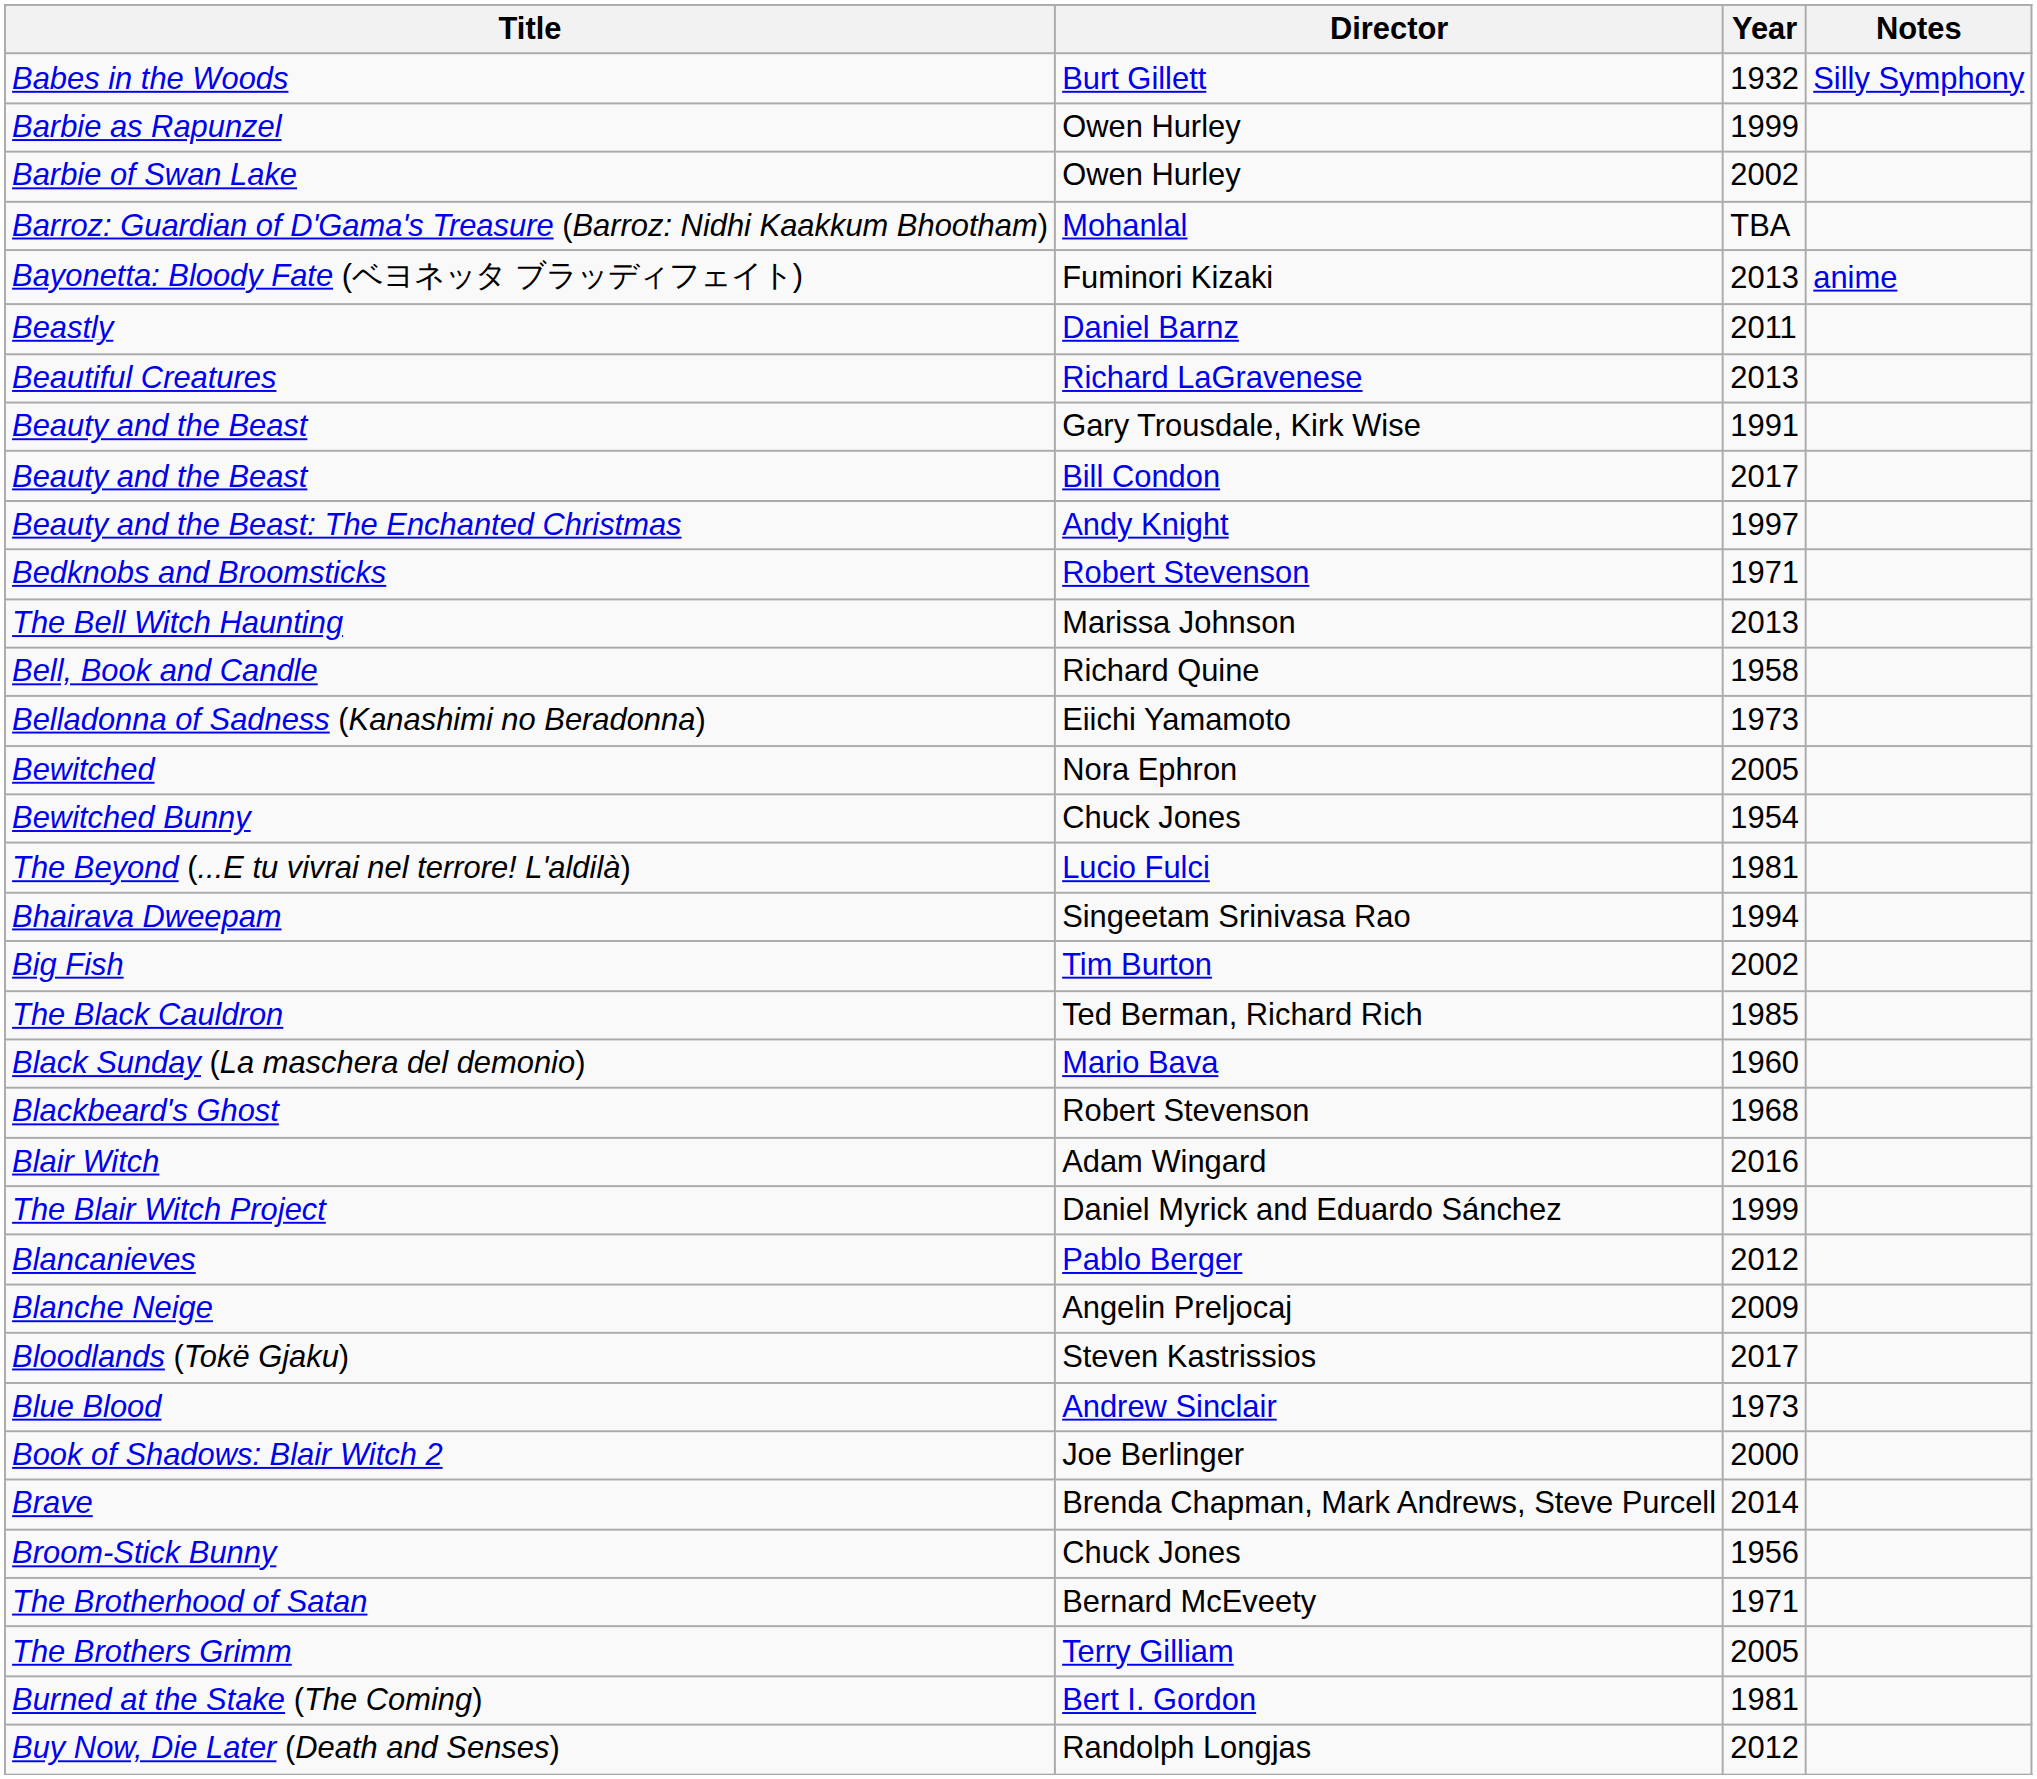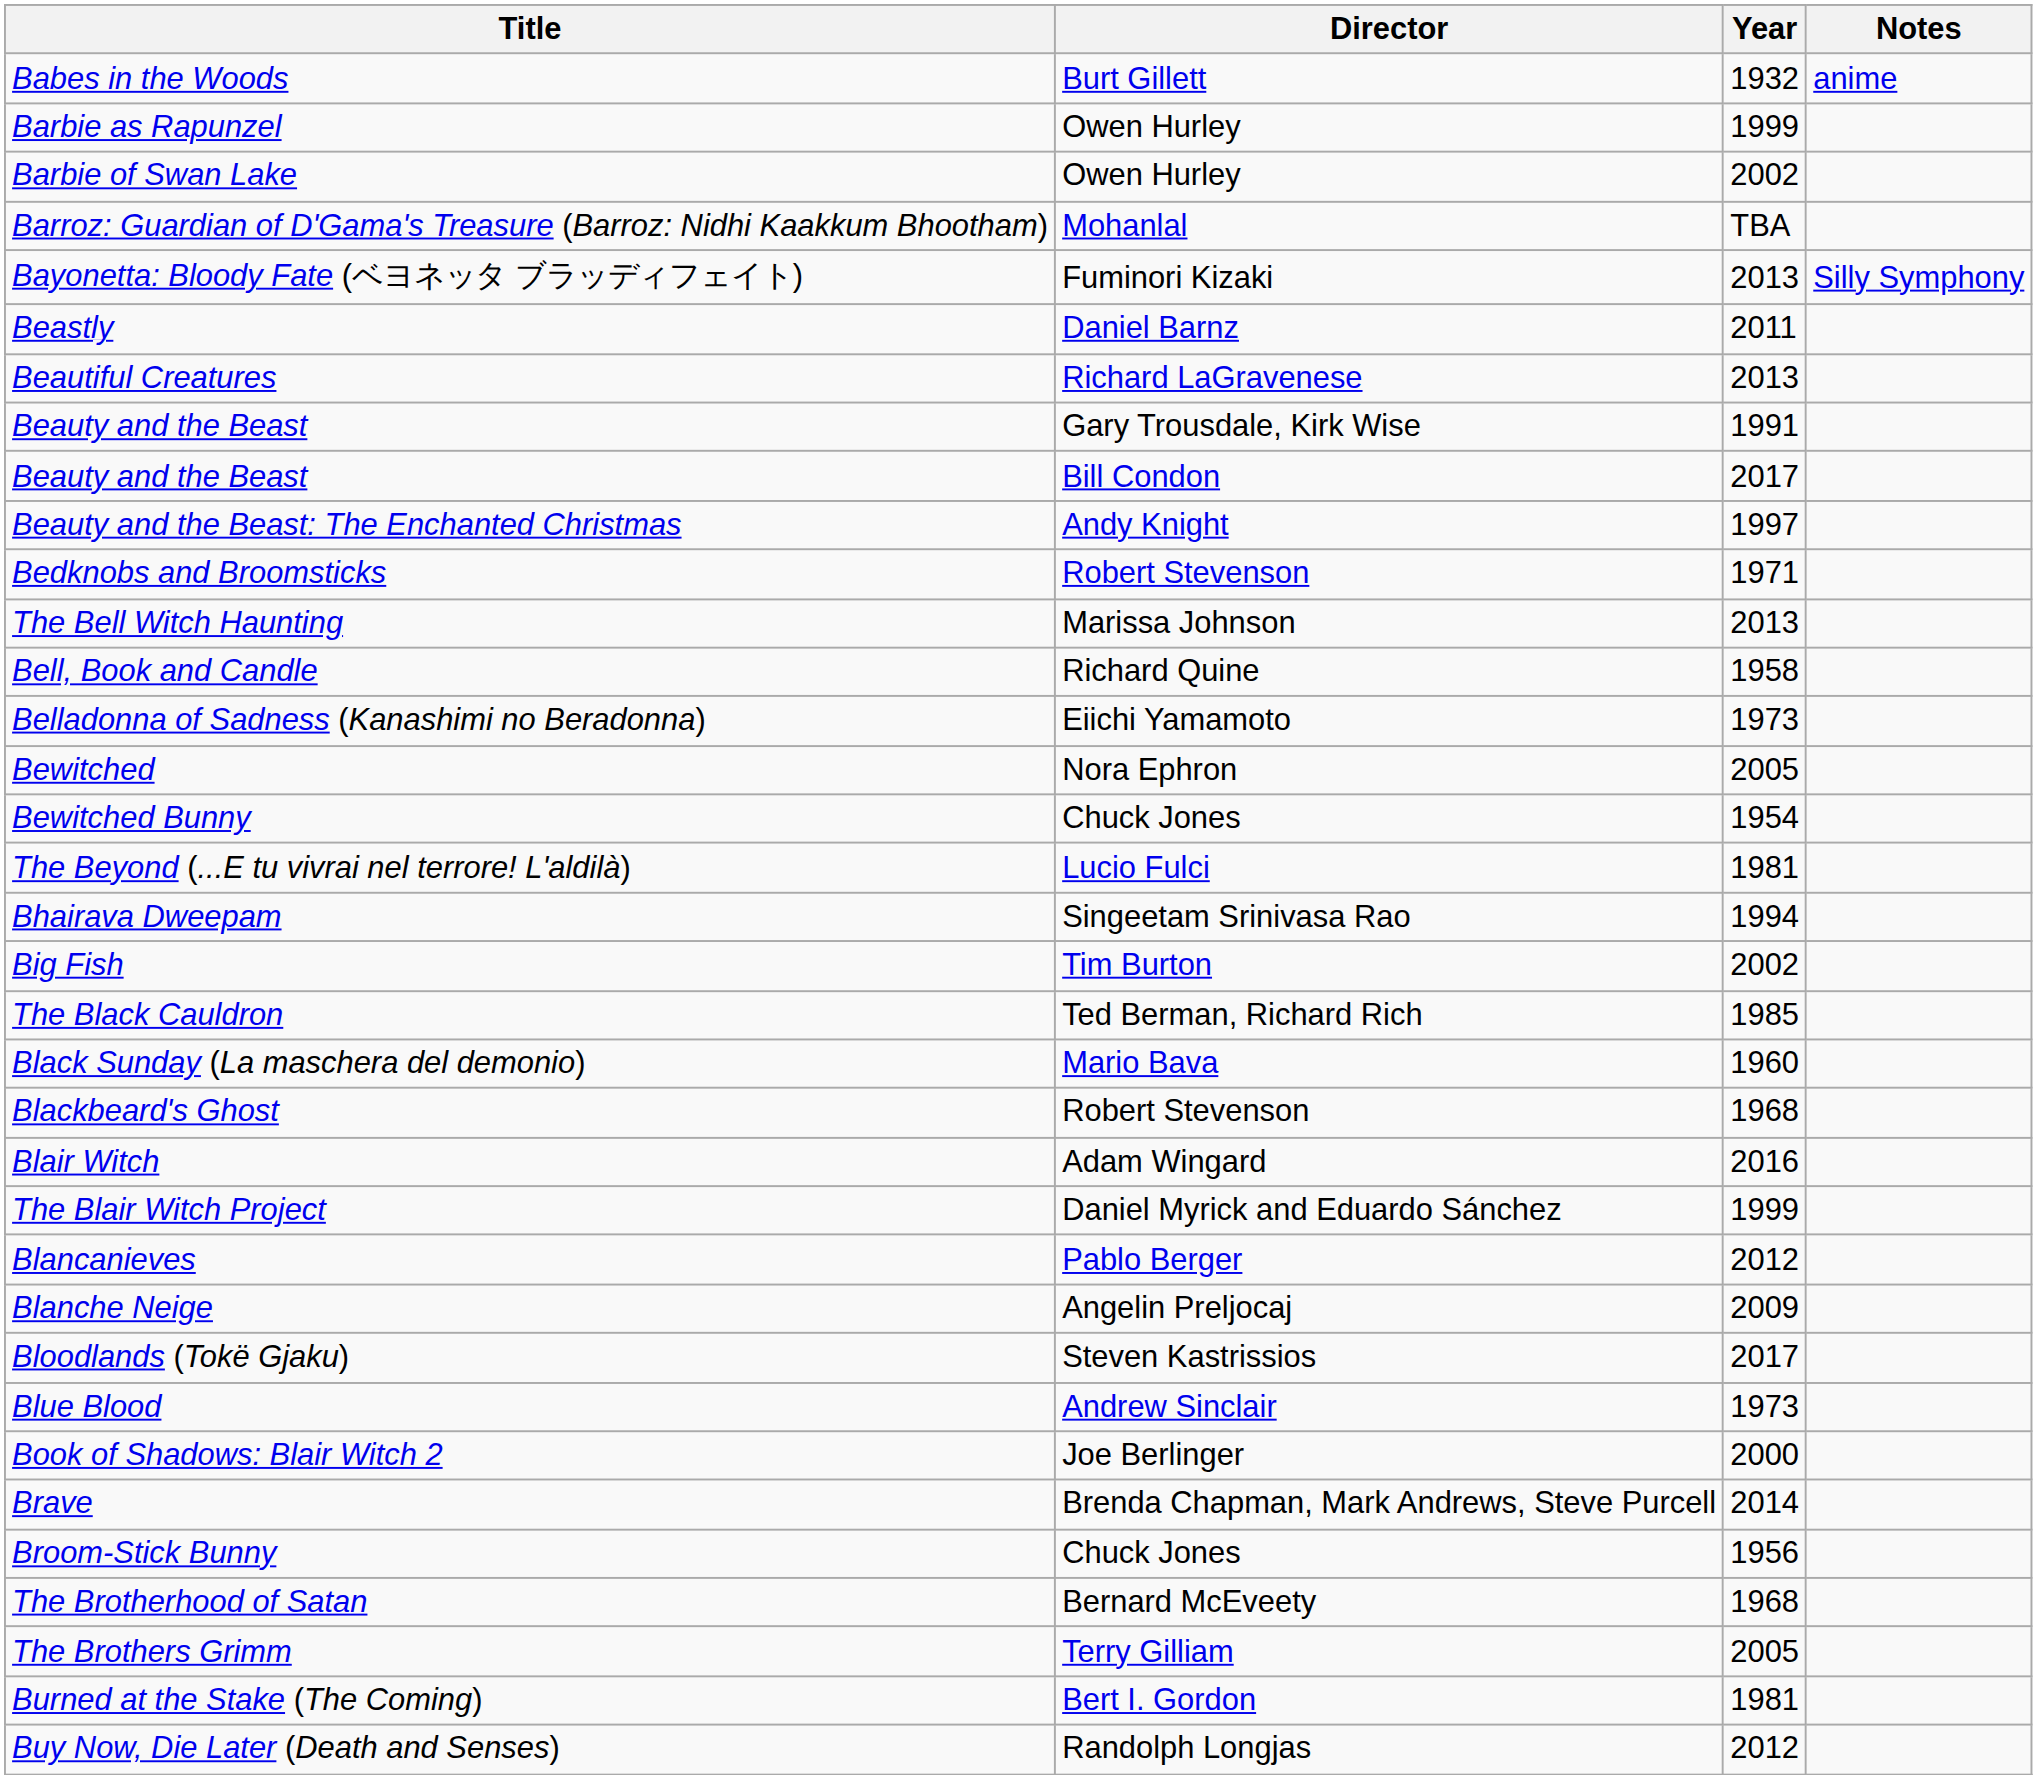Babes in the Woods | Notes: Silly Symphony -> anime
Bayonetta: Bloody Fate (ベヨネッタ ブラッディフェイト) | Notes: anime -> Silly Symphony
The Brotherhood of Satan | Year: 1971 -> 1968
